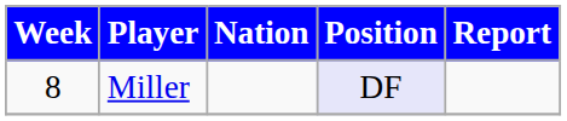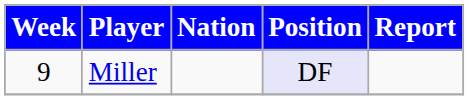Miller | Week: 8 -> 9
